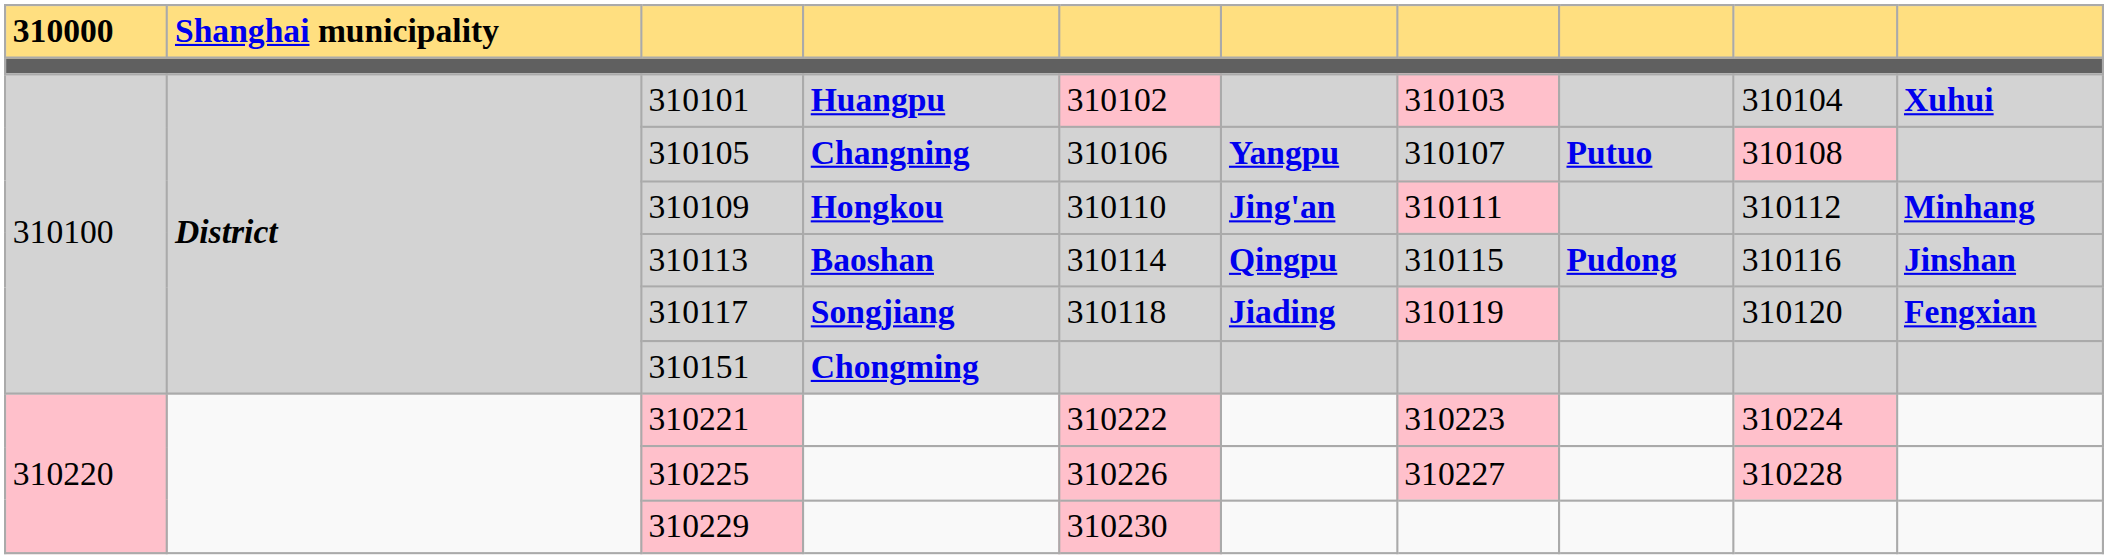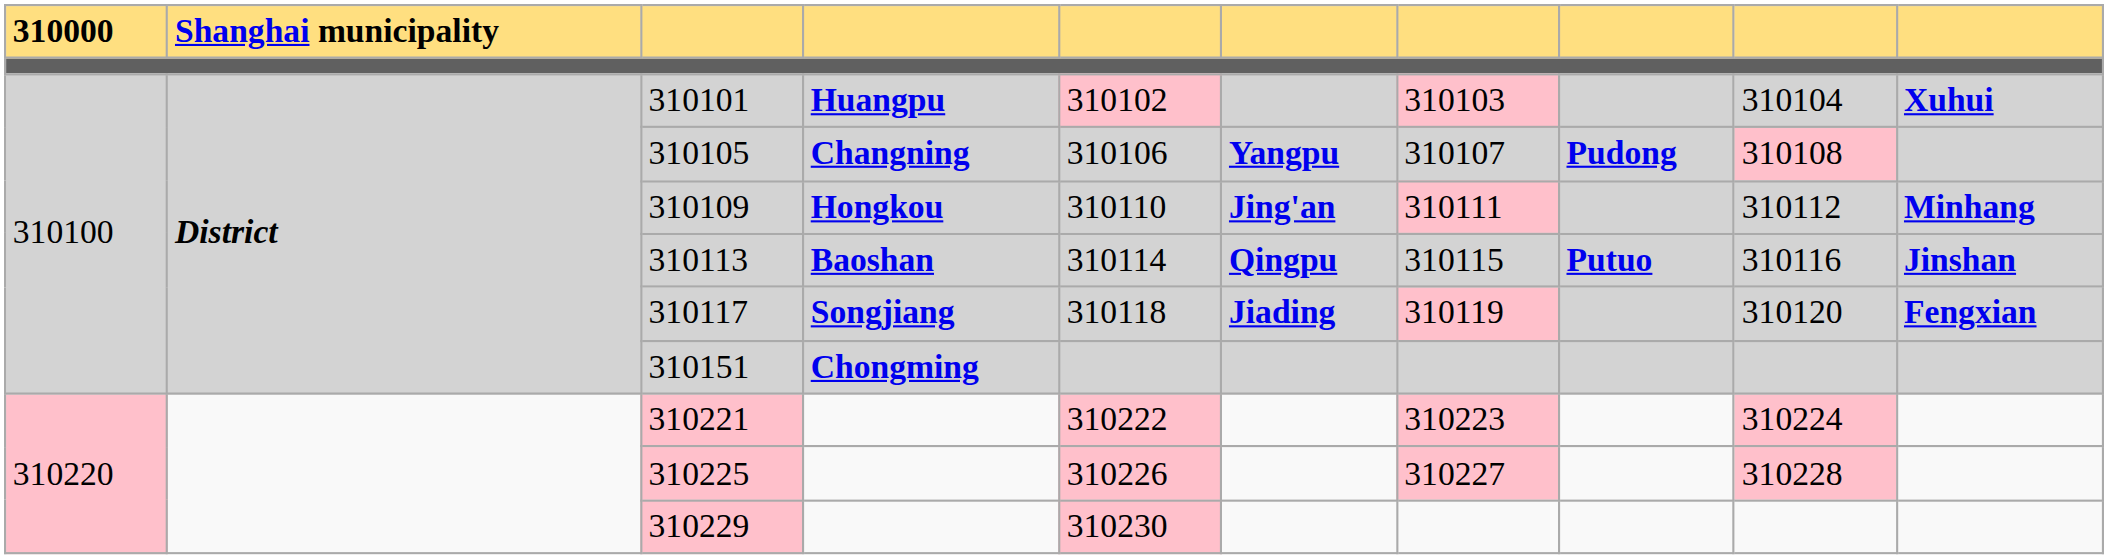310105 | column 8: Putuo -> Pudong
310113 | column 8: Pudong -> Putuo
